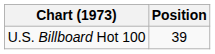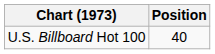U.S. Billboard Hot 100 | Position: 39 -> 40
